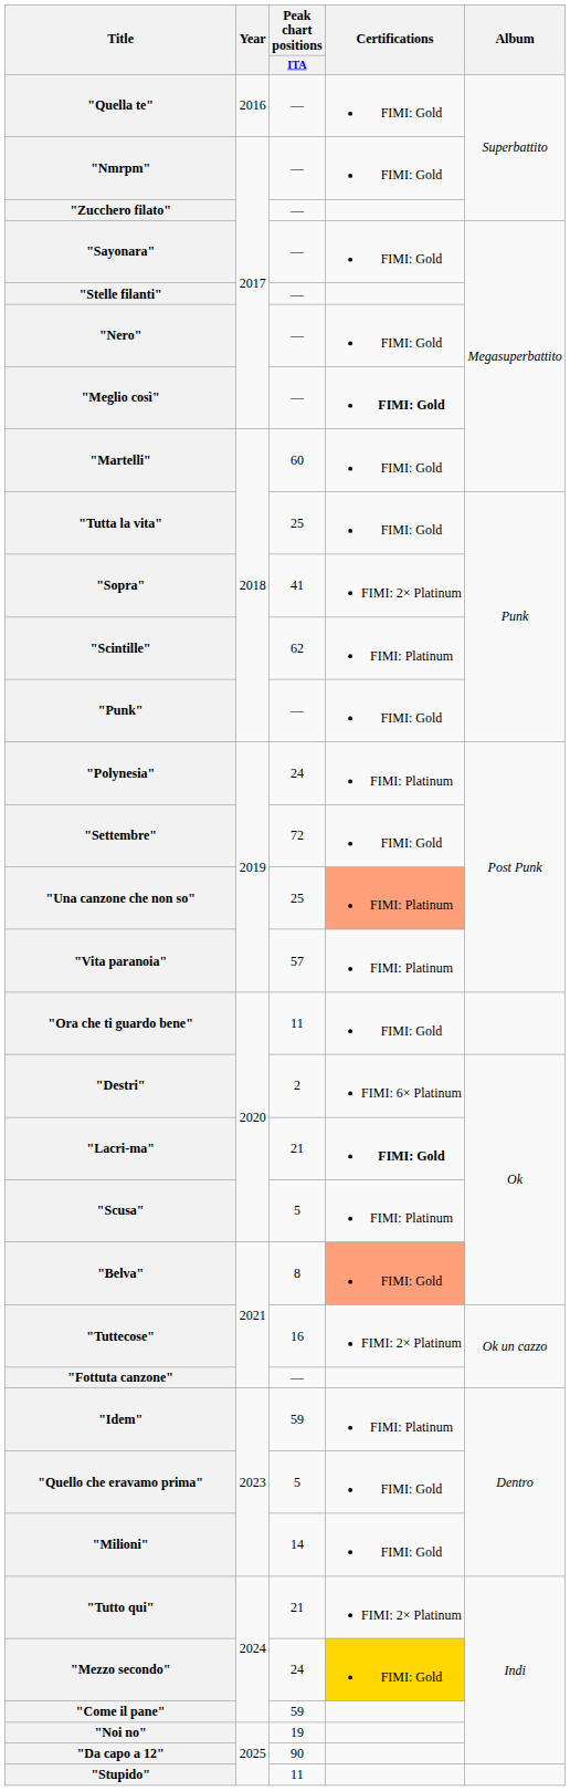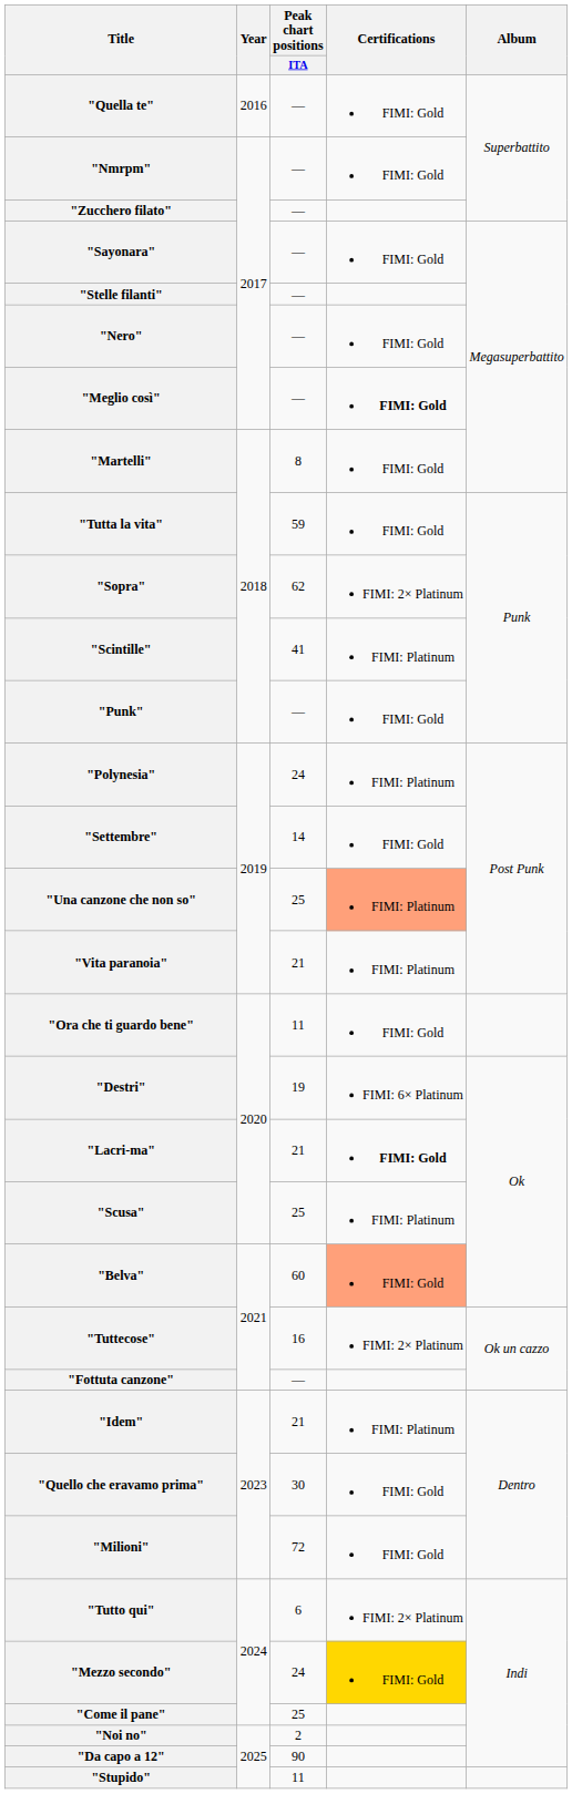"Martelli" | Peak chart positions / ITA: 60 -> 8
"Tutta la vita" | Peak chart positions / ITA: 25 -> 59
"Sopra" | Peak chart positions / ITA: 41 -> 62
"Scintille" | Peak chart positions / ITA: 62 -> 41
"Settembre" | Peak chart positions / ITA: 72 -> 14
"Vita paranoia" | Peak chart positions / ITA: 57 -> 21
"Destri" | Peak chart positions / ITA: 2 -> 19
"Scusa" | Peak chart positions / ITA: 5 -> 25
"Belva" | Peak chart positions / ITA: 8 -> 60
"Idem" | Peak chart positions / ITA: 59 -> 21
"Quello che eravamo prima" | Peak chart positions / ITA: 5 -> 30
"Milioni" | Peak chart positions / ITA: 14 -> 72
"Tutto qui" | Peak chart positions / ITA: 21 -> 6
"Come il pane" | Peak chart positions / ITA: 59 -> 25
"Noi no" | Peak chart positions / ITA: 19 -> 2
